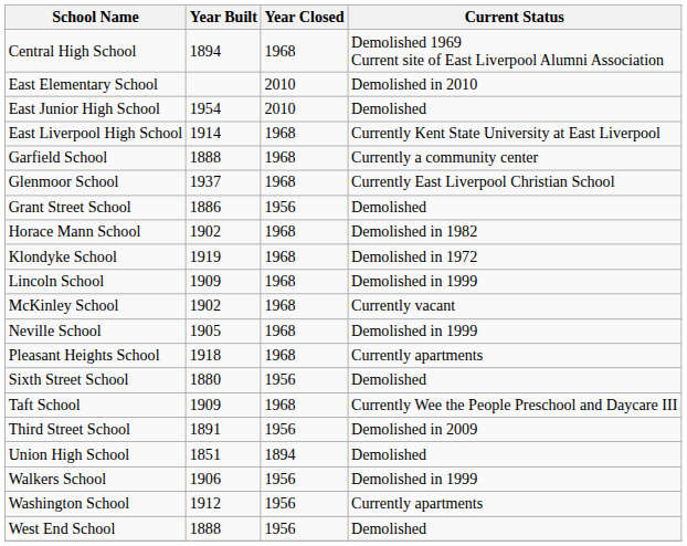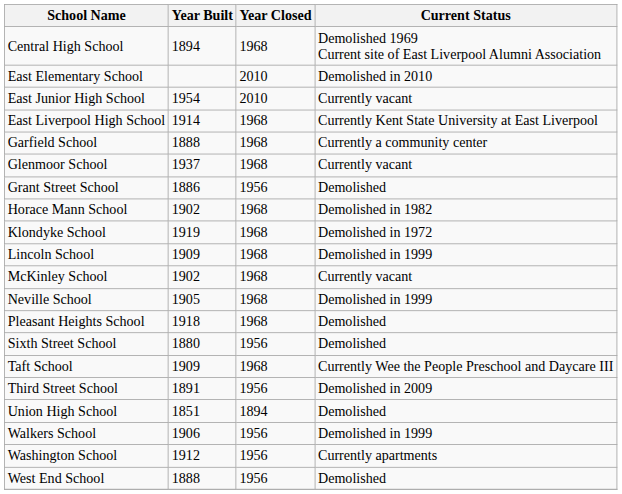East Junior High School | Current Status: Demolished -> Currently vacant
Glenmoor School | Current Status: Currently East Liverpool Christian School -> Currently vacant
Pleasant Heights School | Current Status: Currently apartments -> Demolished
